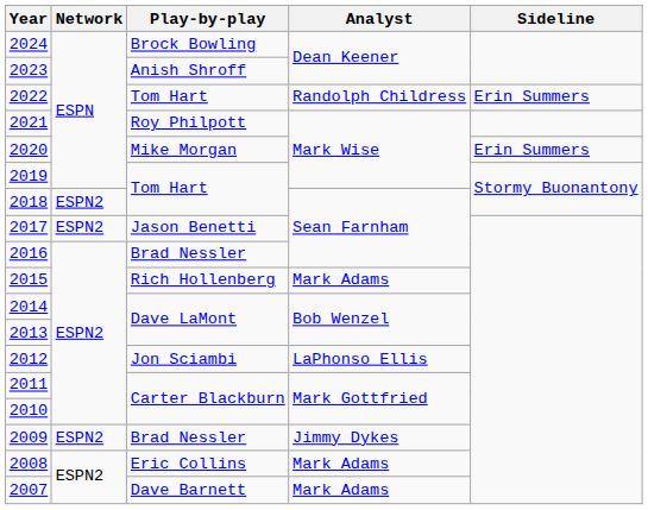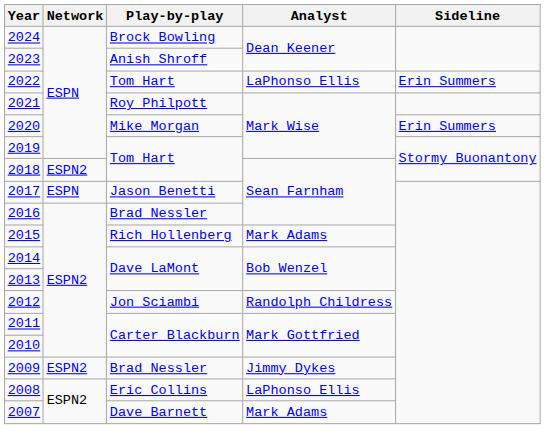2022 | Analyst: Randolph Childress -> LaPhonso Ellis
2017 | Network: ESPN2 -> ESPN
2012 | Analyst: LaPhonso Ellis -> Randolph Childress
2008 | Analyst: Mark Adams -> LaPhonso Ellis
